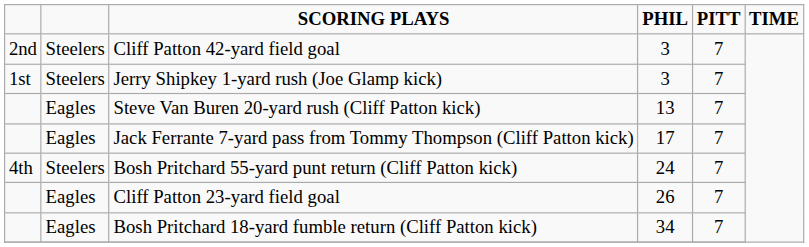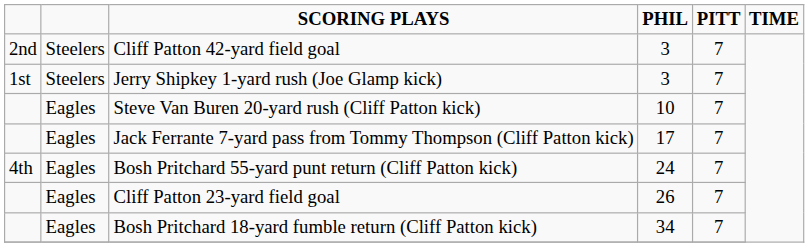Steve Van Buren 20-yard rush (Cliff Patton kick) | PHIL: 13 -> 10
Bosh Pritchard 55-yard punt return (Cliff Patton kick) | column 2: Steelers -> Eagles
